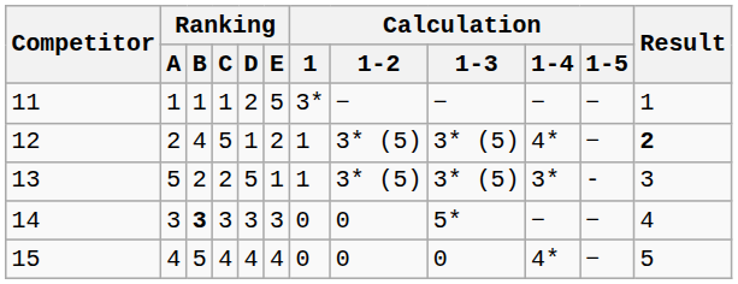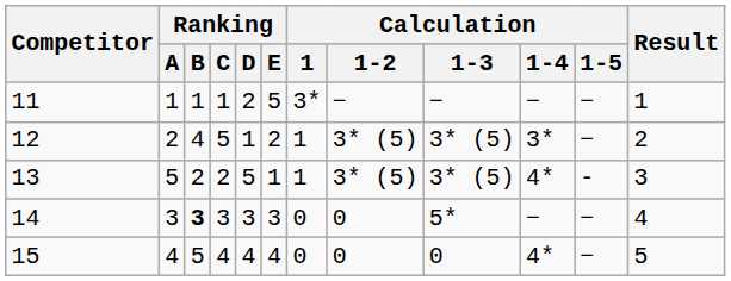12 | Calculation / 1-4: 4* -> 3*
12 | Result: bold -> normal
13 | Calculation / 1-4: 3* -> 4*
